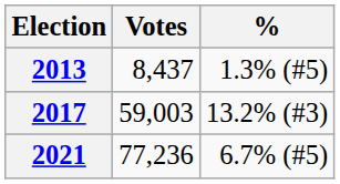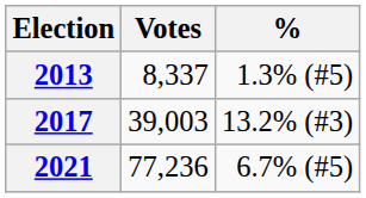2013 | Votes: 8,437 -> 8,337
2017 | Votes: 59,003 -> 39,003
